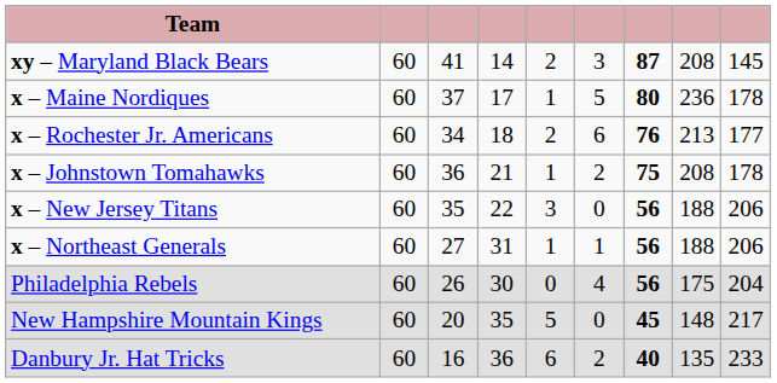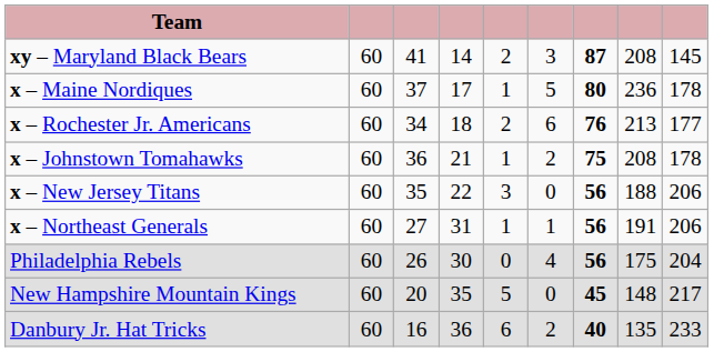x – Northeast Generals | column 8: 188 -> 191
